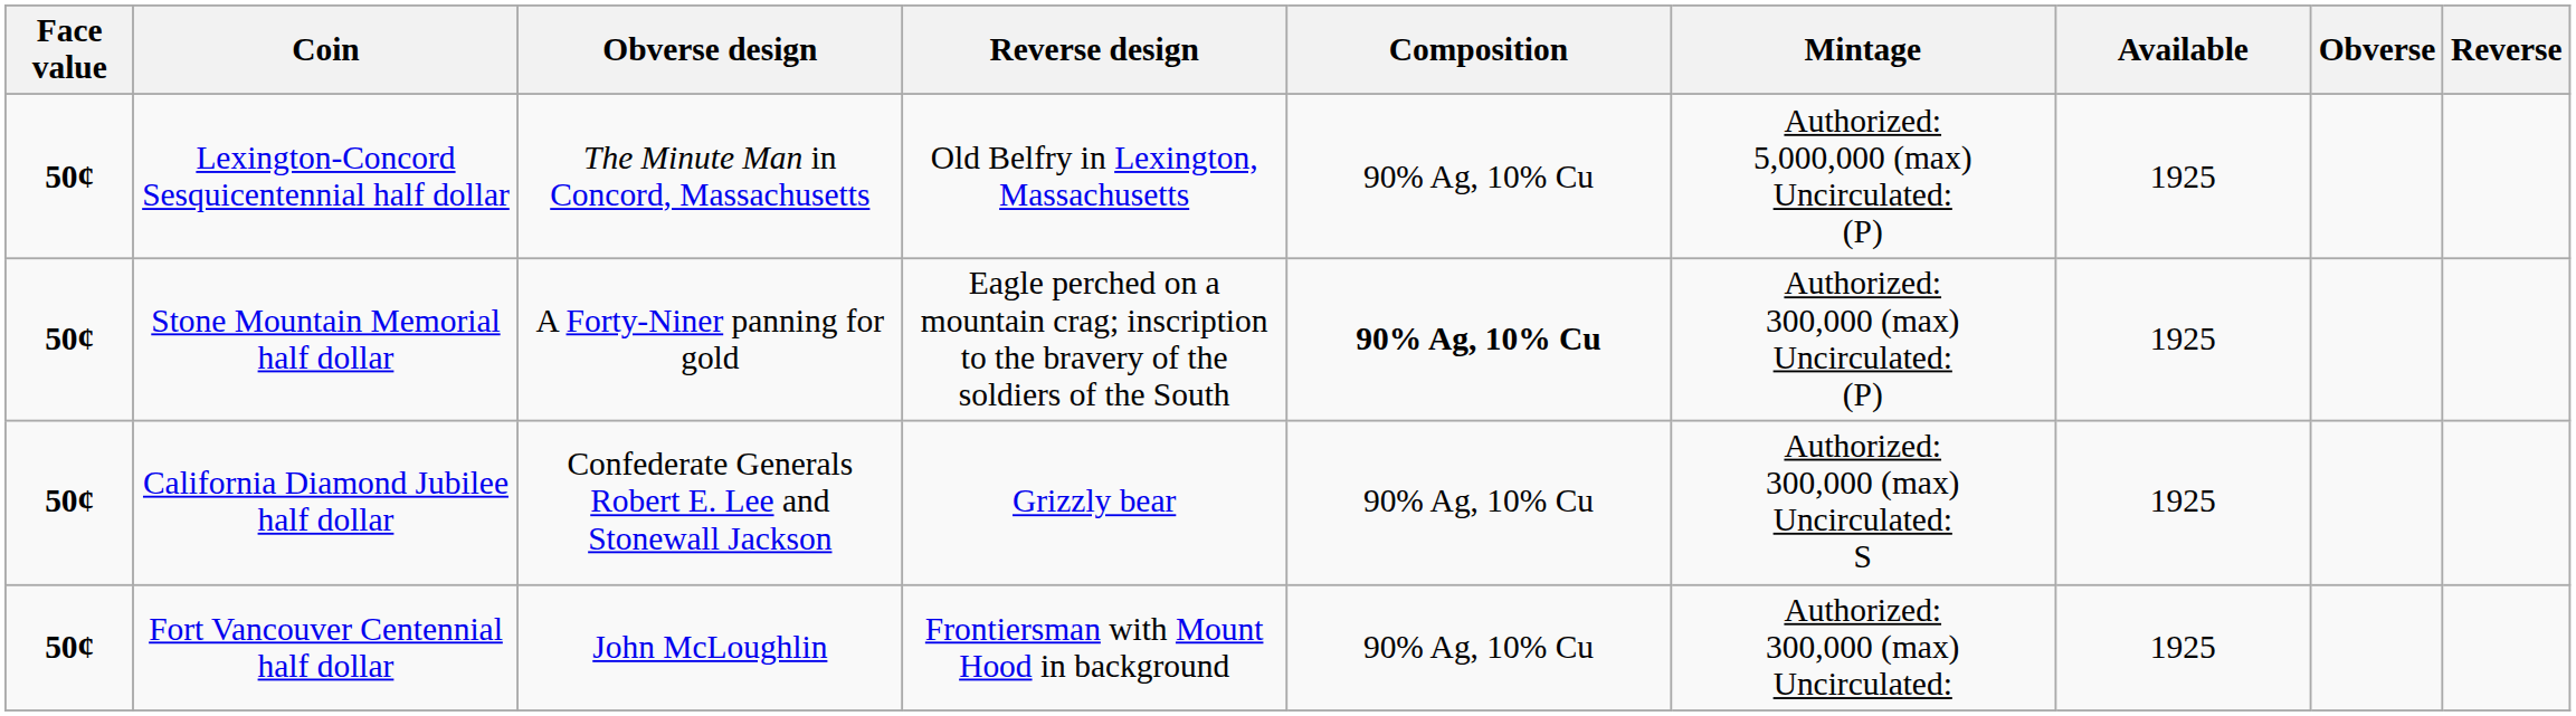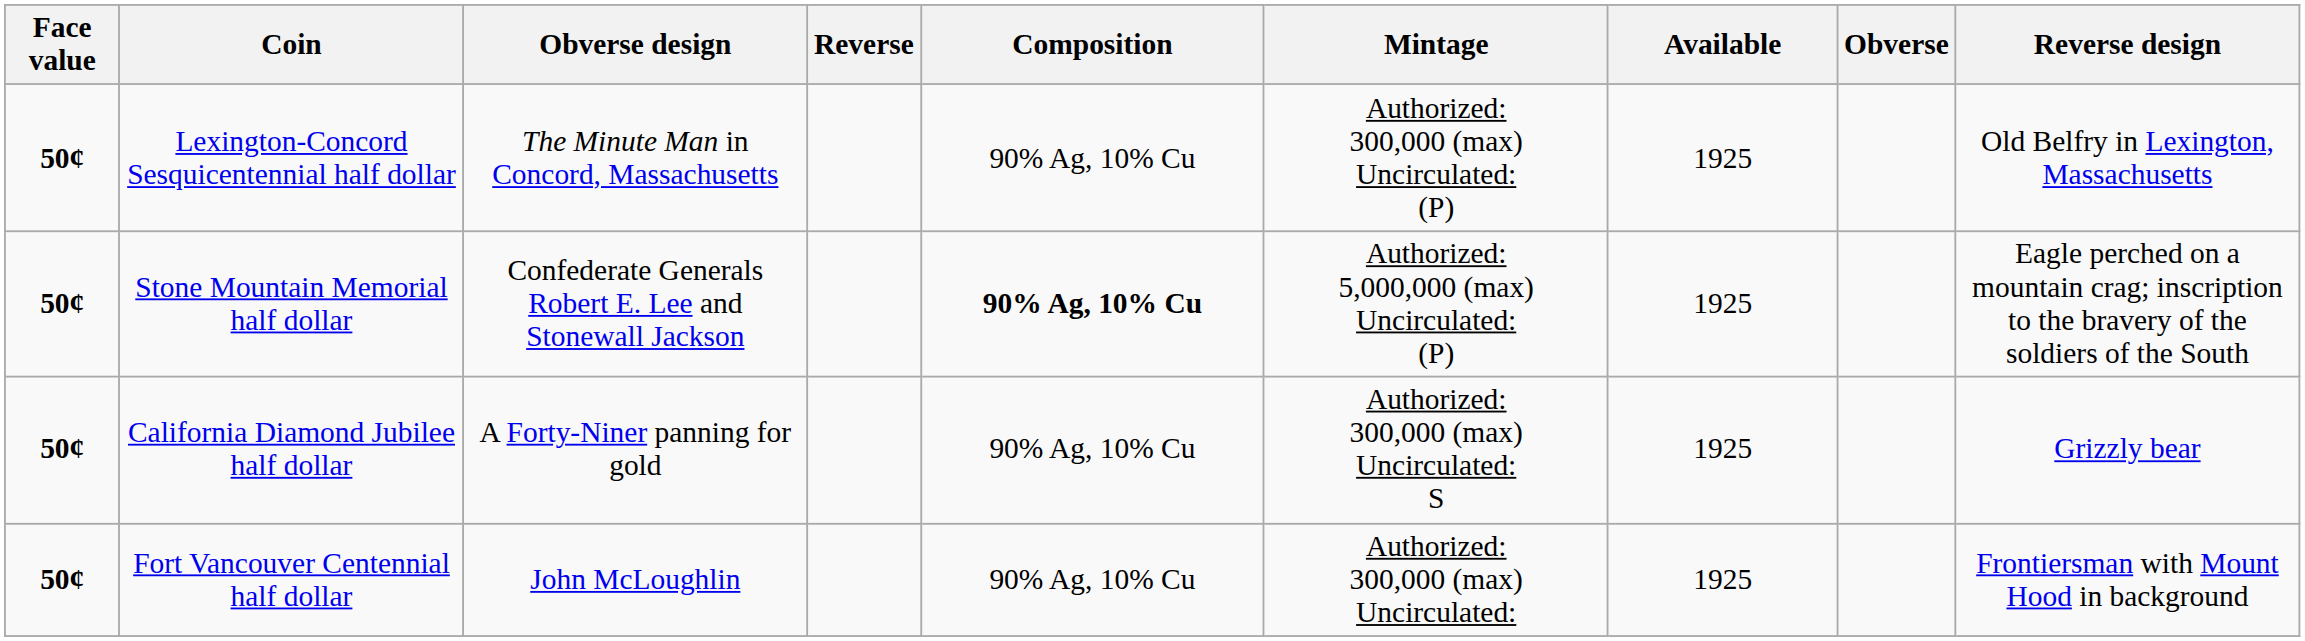columns swapped: Reverse design <-> Reverse
Lexington-Concord Sesquicentennial half dollar | Mintage: Authorized: 5,000,000 (max) Uncirculated: (P) -> Authorized: 300,000 (max) Uncirculated: (P)
Stone Mountain Memorial half dollar | Obverse design: A Forty-Niner panning for gold -> Confederate Generals Robert E. Lee and Stonewall Jackson
Stone Mountain Memorial half dollar | Mintage: Authorized: 300,000 (max) Uncirculated: (P) -> Authorized: 5,000,000 (max) Uncirculated: (P)
California Diamond Jubilee half dollar | Obverse design: Confederate Generals Robert E. Lee and Stonewall Jackson -> A Forty-Niner panning for gold
